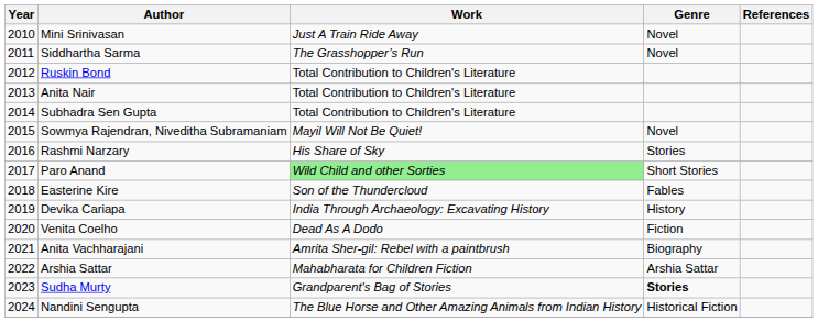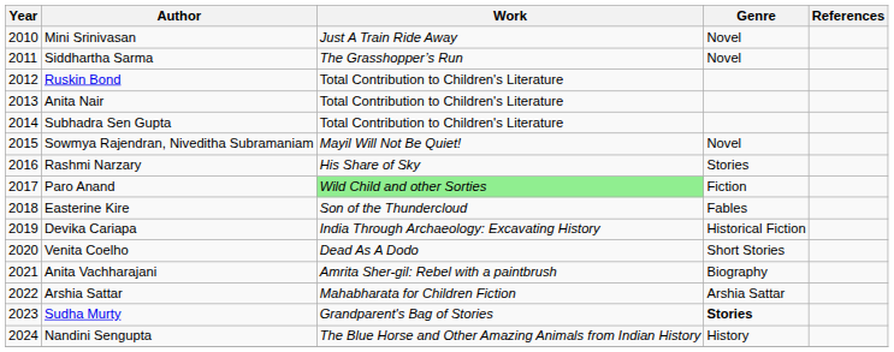Paro Anand | Genre: Short Stories -> Fiction
Devika Cariapa | Genre: History -> Historical Fiction
Venita Coelho | Genre: Fiction -> Short Stories
Nandini Sengupta | Genre: Historical Fiction -> History
